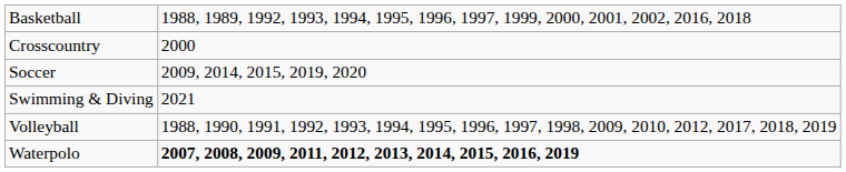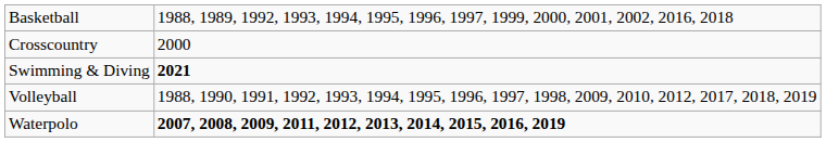- row: Soccer | 2009, 2014, 2015, 2019, 2020
Swimming & Diving | column 2: normal -> bold
